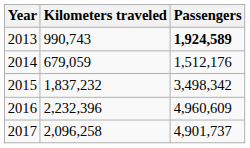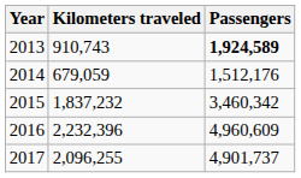2013 | Kilometers traveled: 990,743 -> 910,743
2015 | Passengers: 3,498,342 -> 3,460,342
2017 | Kilometers traveled: 2,096,258 -> 2,096,255
